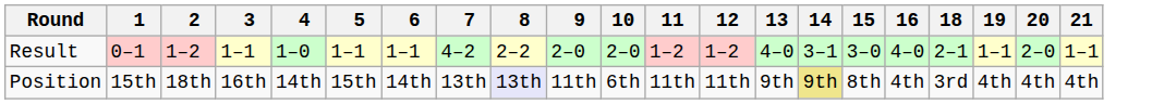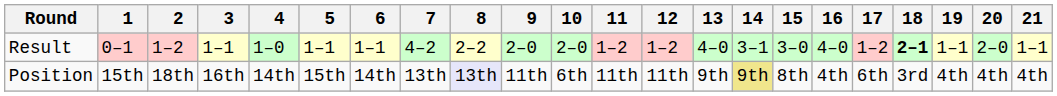+ column: 17 | 1–2 | 6th
Result | 18: normal -> bold
